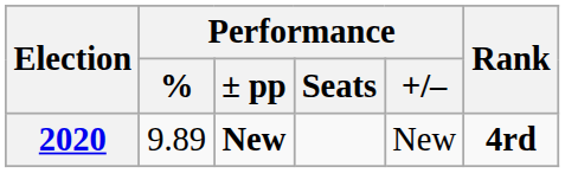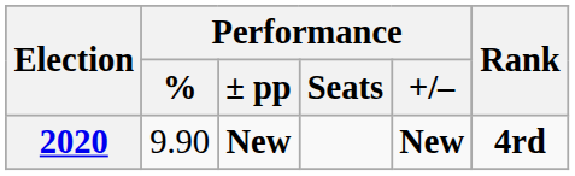2020 | Performance / %: 9.89 -> 9.90
2020 | Performance / +/–: normal -> bold
